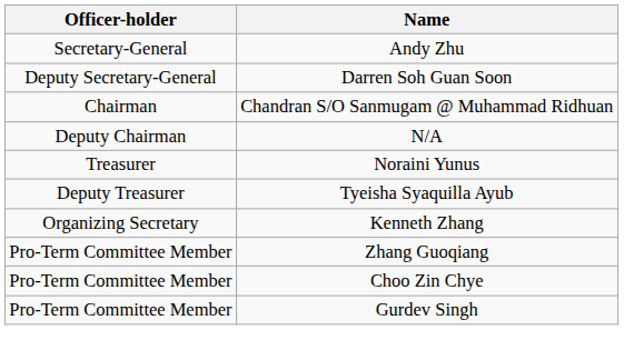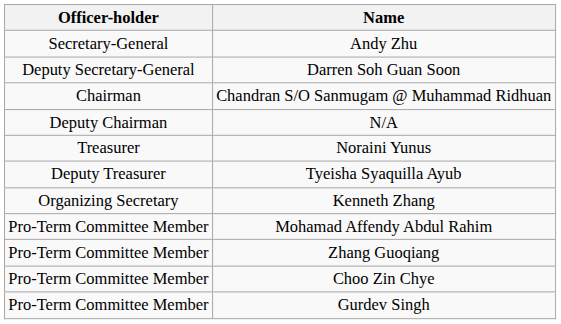+ row: Pro-Term Committee Member | Mohamad Affendy Abdul Rahim
